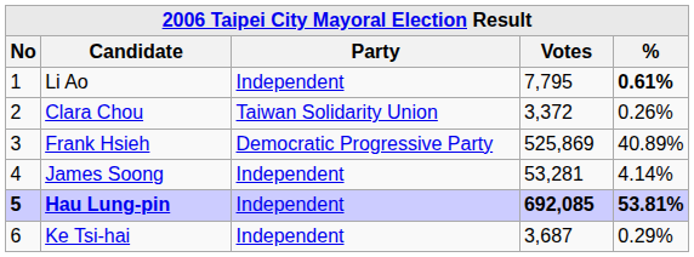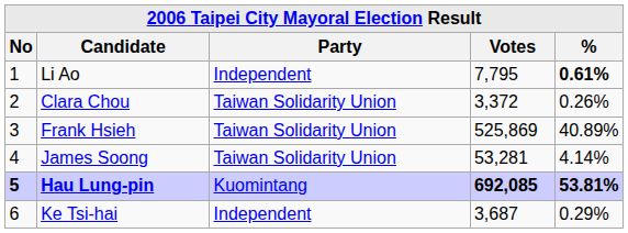Frank Hsieh | Party: Democratic Progressive Party -> Taiwan Solidarity Union
James Soong | Party: Independent -> Taiwan Solidarity Union
Hau Lung-pin | Party: Independent -> Kuomintang
